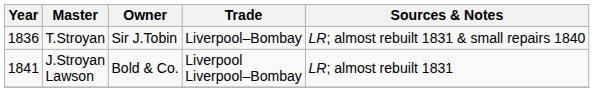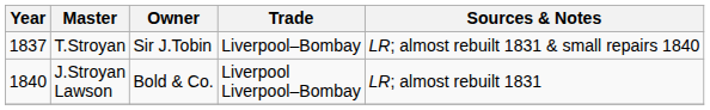T.Stroyan | Year: 1836 -> 1837
J.Stroyan Lawson | Year: 1841 -> 1840
